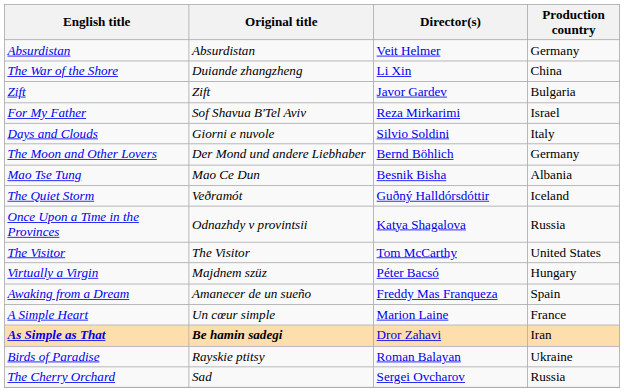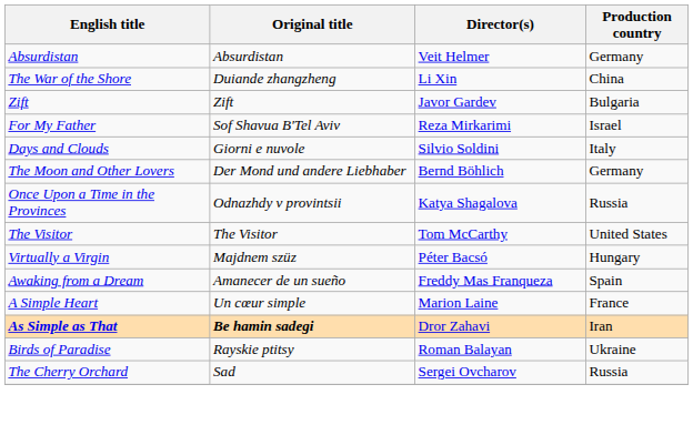- row: Mao Tse Tung | Mao Ce Dun | Besnik Bisha | Albania
- row: The Quiet Storm | Veðramót | Guðný Halldórsdóttir | Iceland
